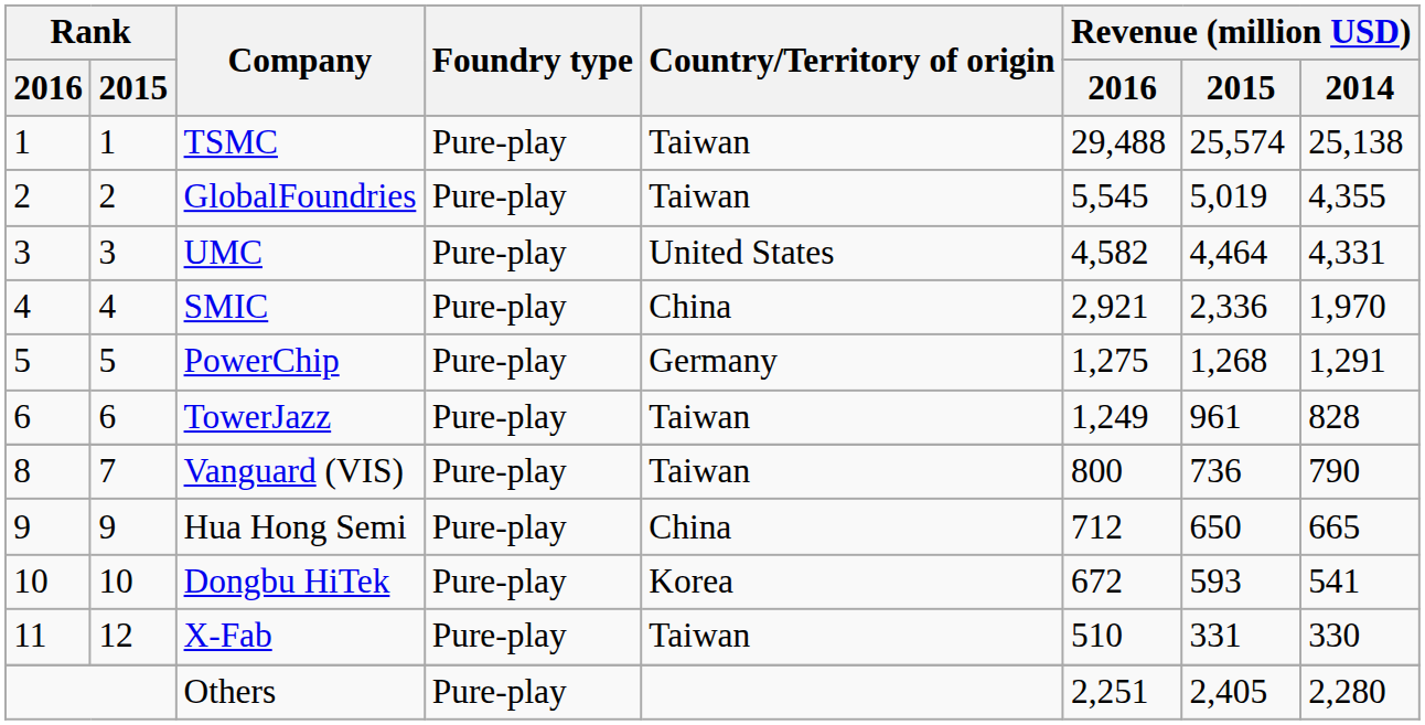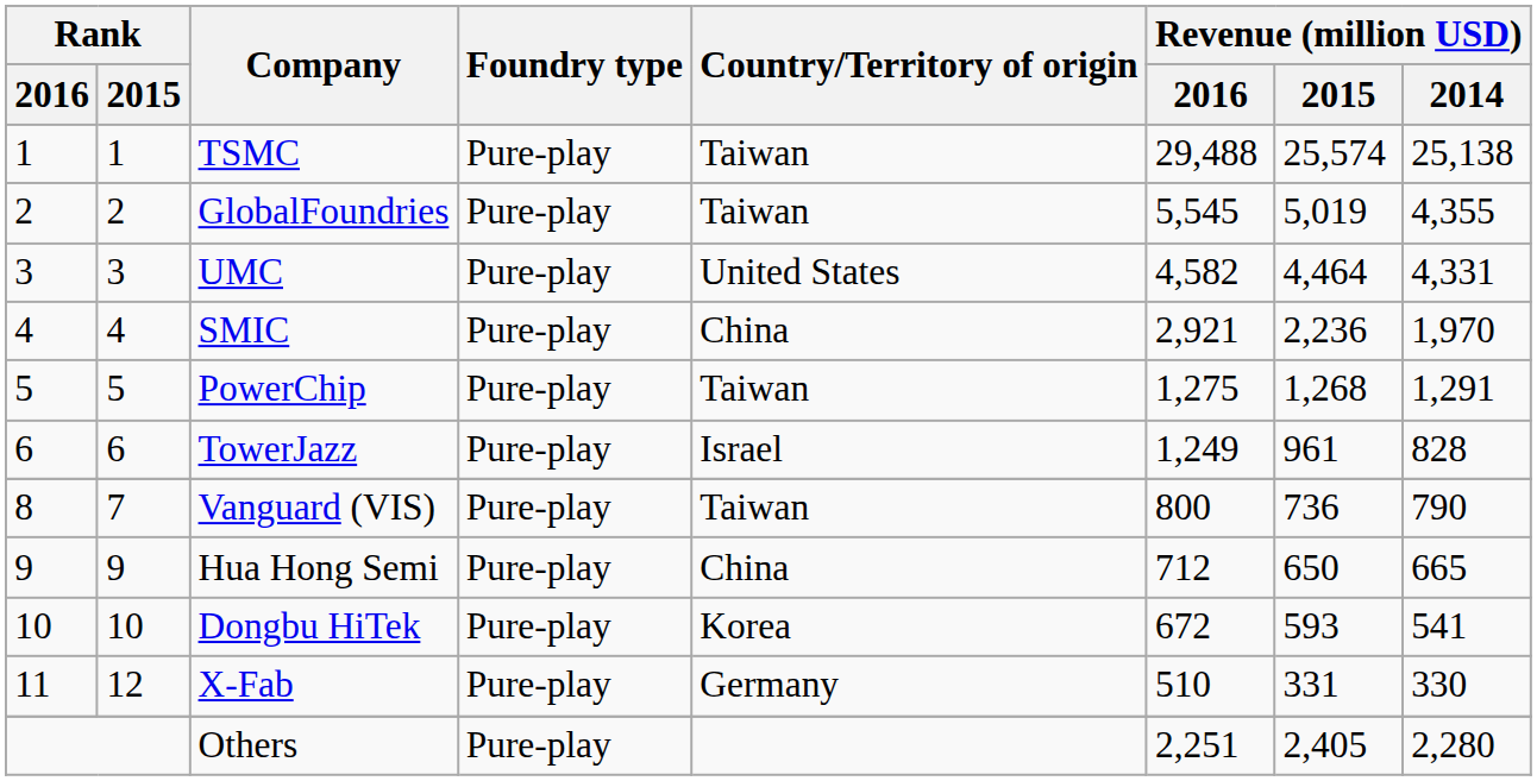SMIC | Revenue (million USD) / 2015: 2,336 -> 2,236
PowerChip | Country/Territory of origin: Germany -> Taiwan
TowerJazz | Country/Territory of origin: Taiwan -> Israel
X-Fab | Country/Territory of origin: Taiwan -> Germany
